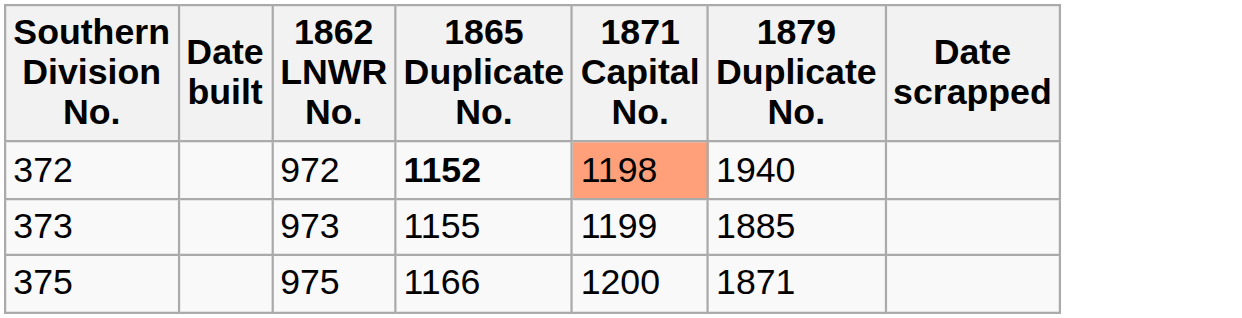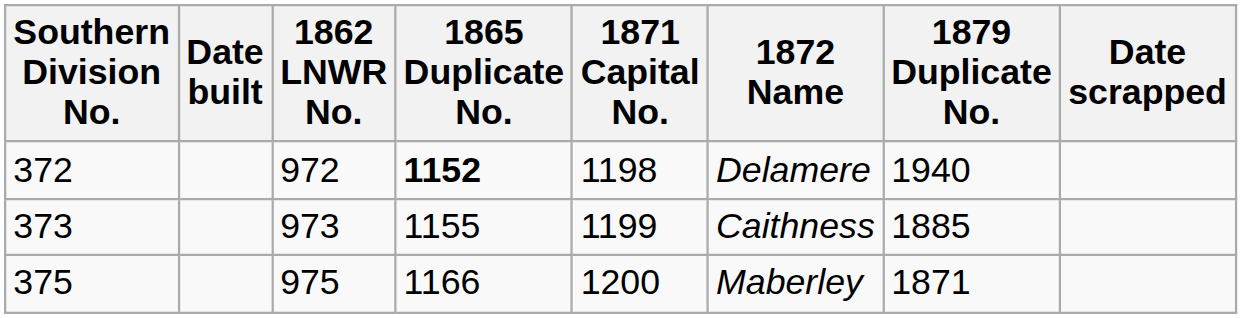+ column: 1872 Name | Delamere | Caithness | Maberley
372 | 1871 Capital No.: lightsalmon background -> no background
